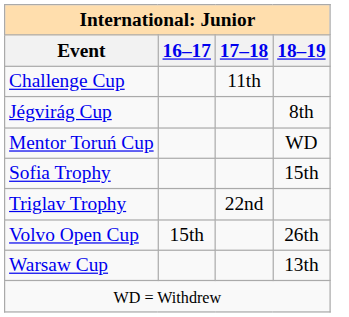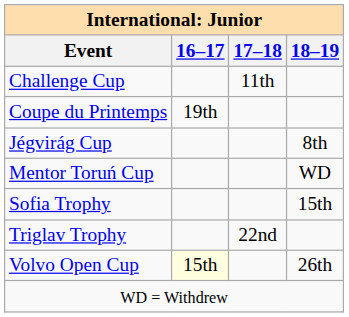+ row: Coupe du Printemps | 19th
Volvo Open Cup | 16–17: no background -> lightyellow background
- row: Warsaw Cup | 13th
